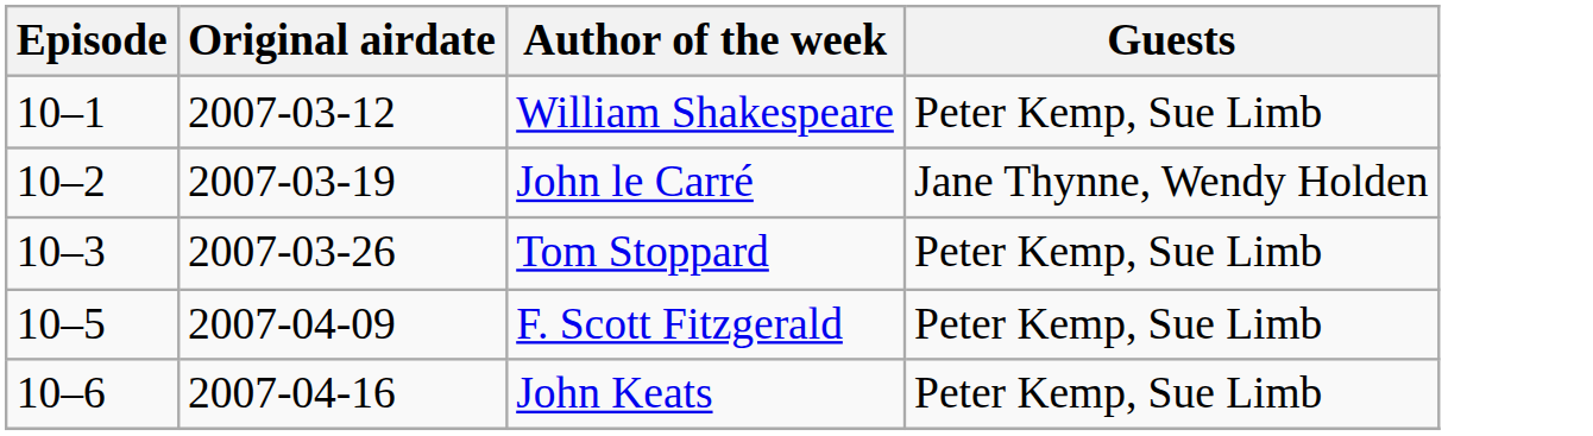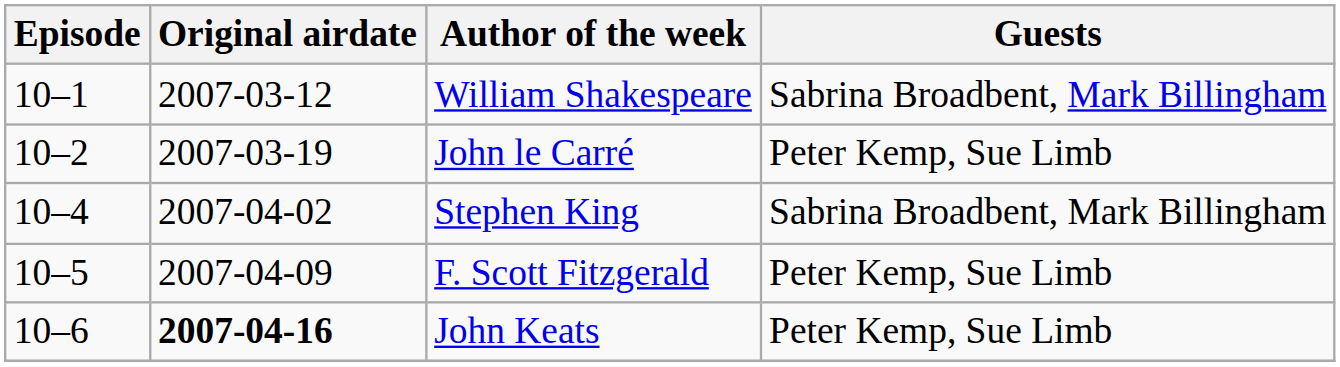William Shakespeare | Guests: Peter Kemp, Sue Limb -> Sabrina Broadbent, Mark Billingham
John le Carré | Guests: Jane Thynne, Wendy Holden -> Peter Kemp, Sue Limb
- row: 10–3 | 2007-03-26 | Tom Stoppard | Peter Kemp, Sue Limb
+ row: 10–4 | 2007-04-02 | Stephen King | Sabrina Broadbent, Mark Billingham
John Keats | Original airdate: normal -> bold
